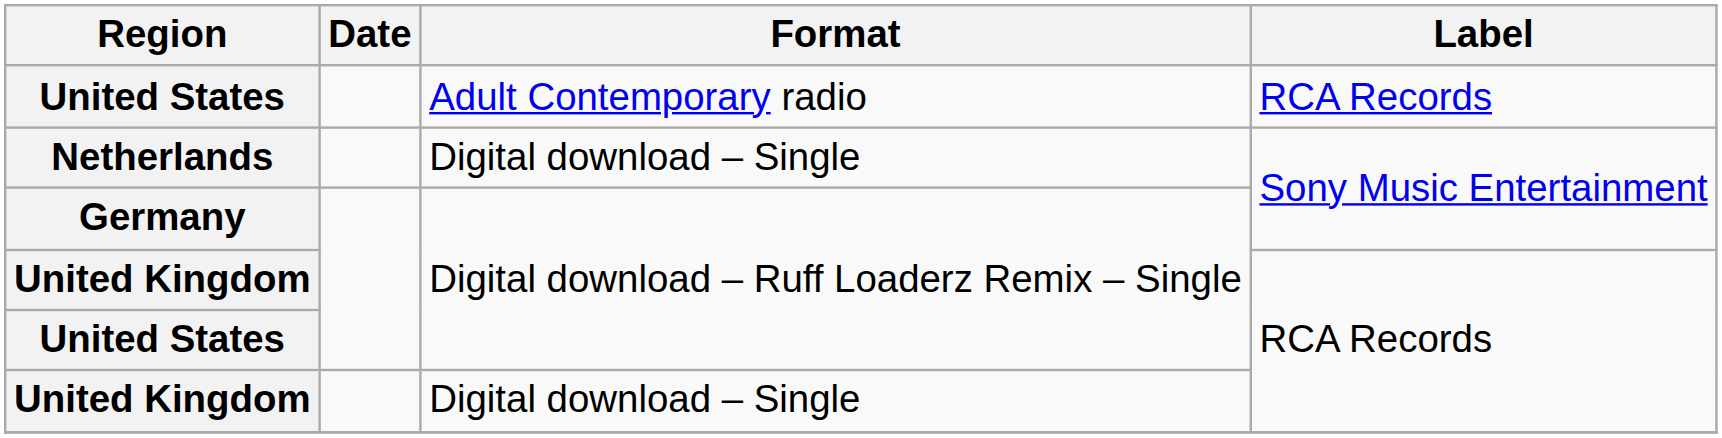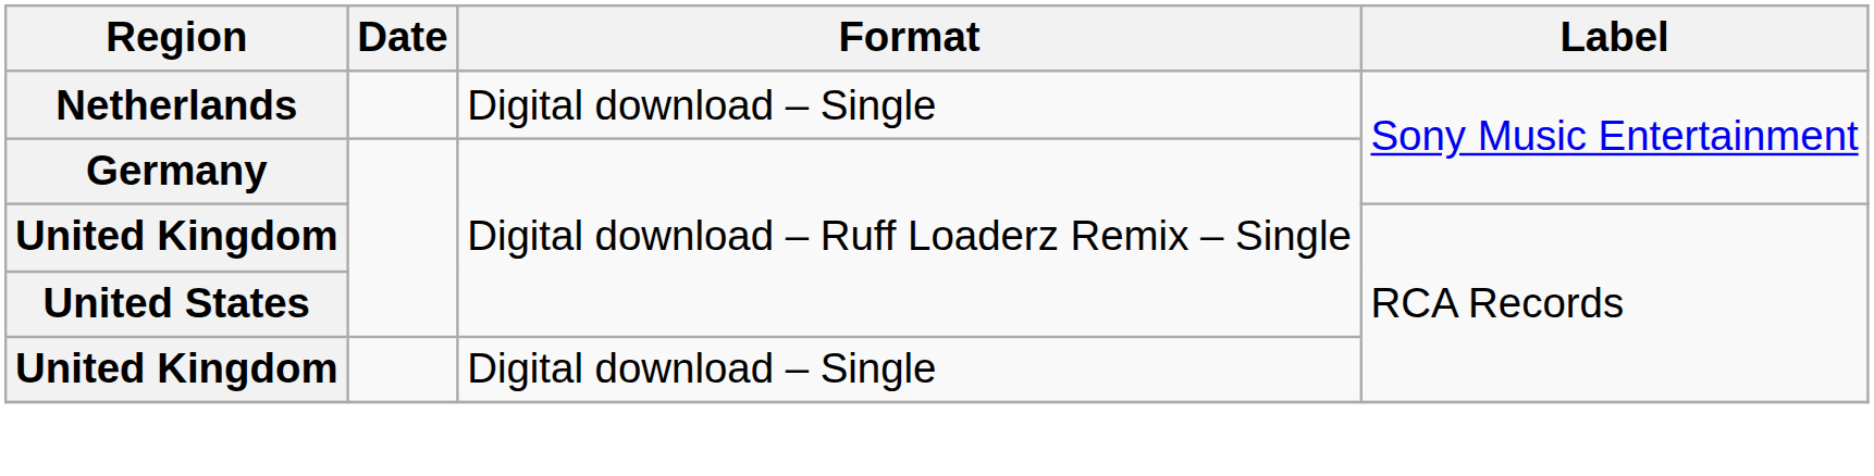- row: United States | Adult Contemporary radio | RCA Records
